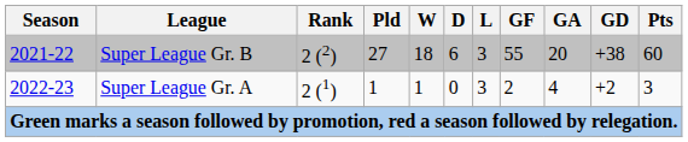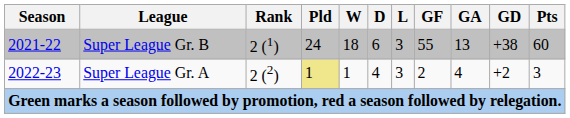Super League Gr. B | Rank: 2 (2) -> 2 (1)
Super League Gr. B | Pld: 27 -> 24
Super League Gr. B | GA: 20 -> 13
Super League Gr. A | Rank: 2 (1) -> 2 (2)
Super League Gr. A | Pld: no background -> khaki background
Super League Gr. A | D: 0 -> 4
